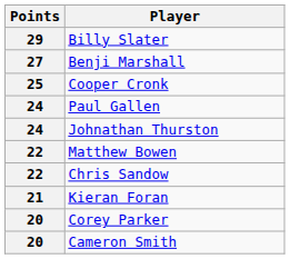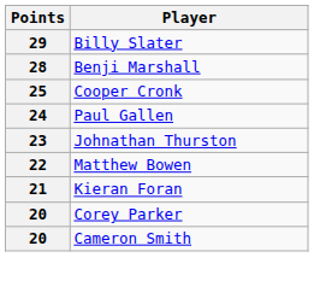Benji Marshall | Points: 27 -> 28
Johnathan Thurston | Points: 24 -> 23
- row: 22 | Chris Sandow
